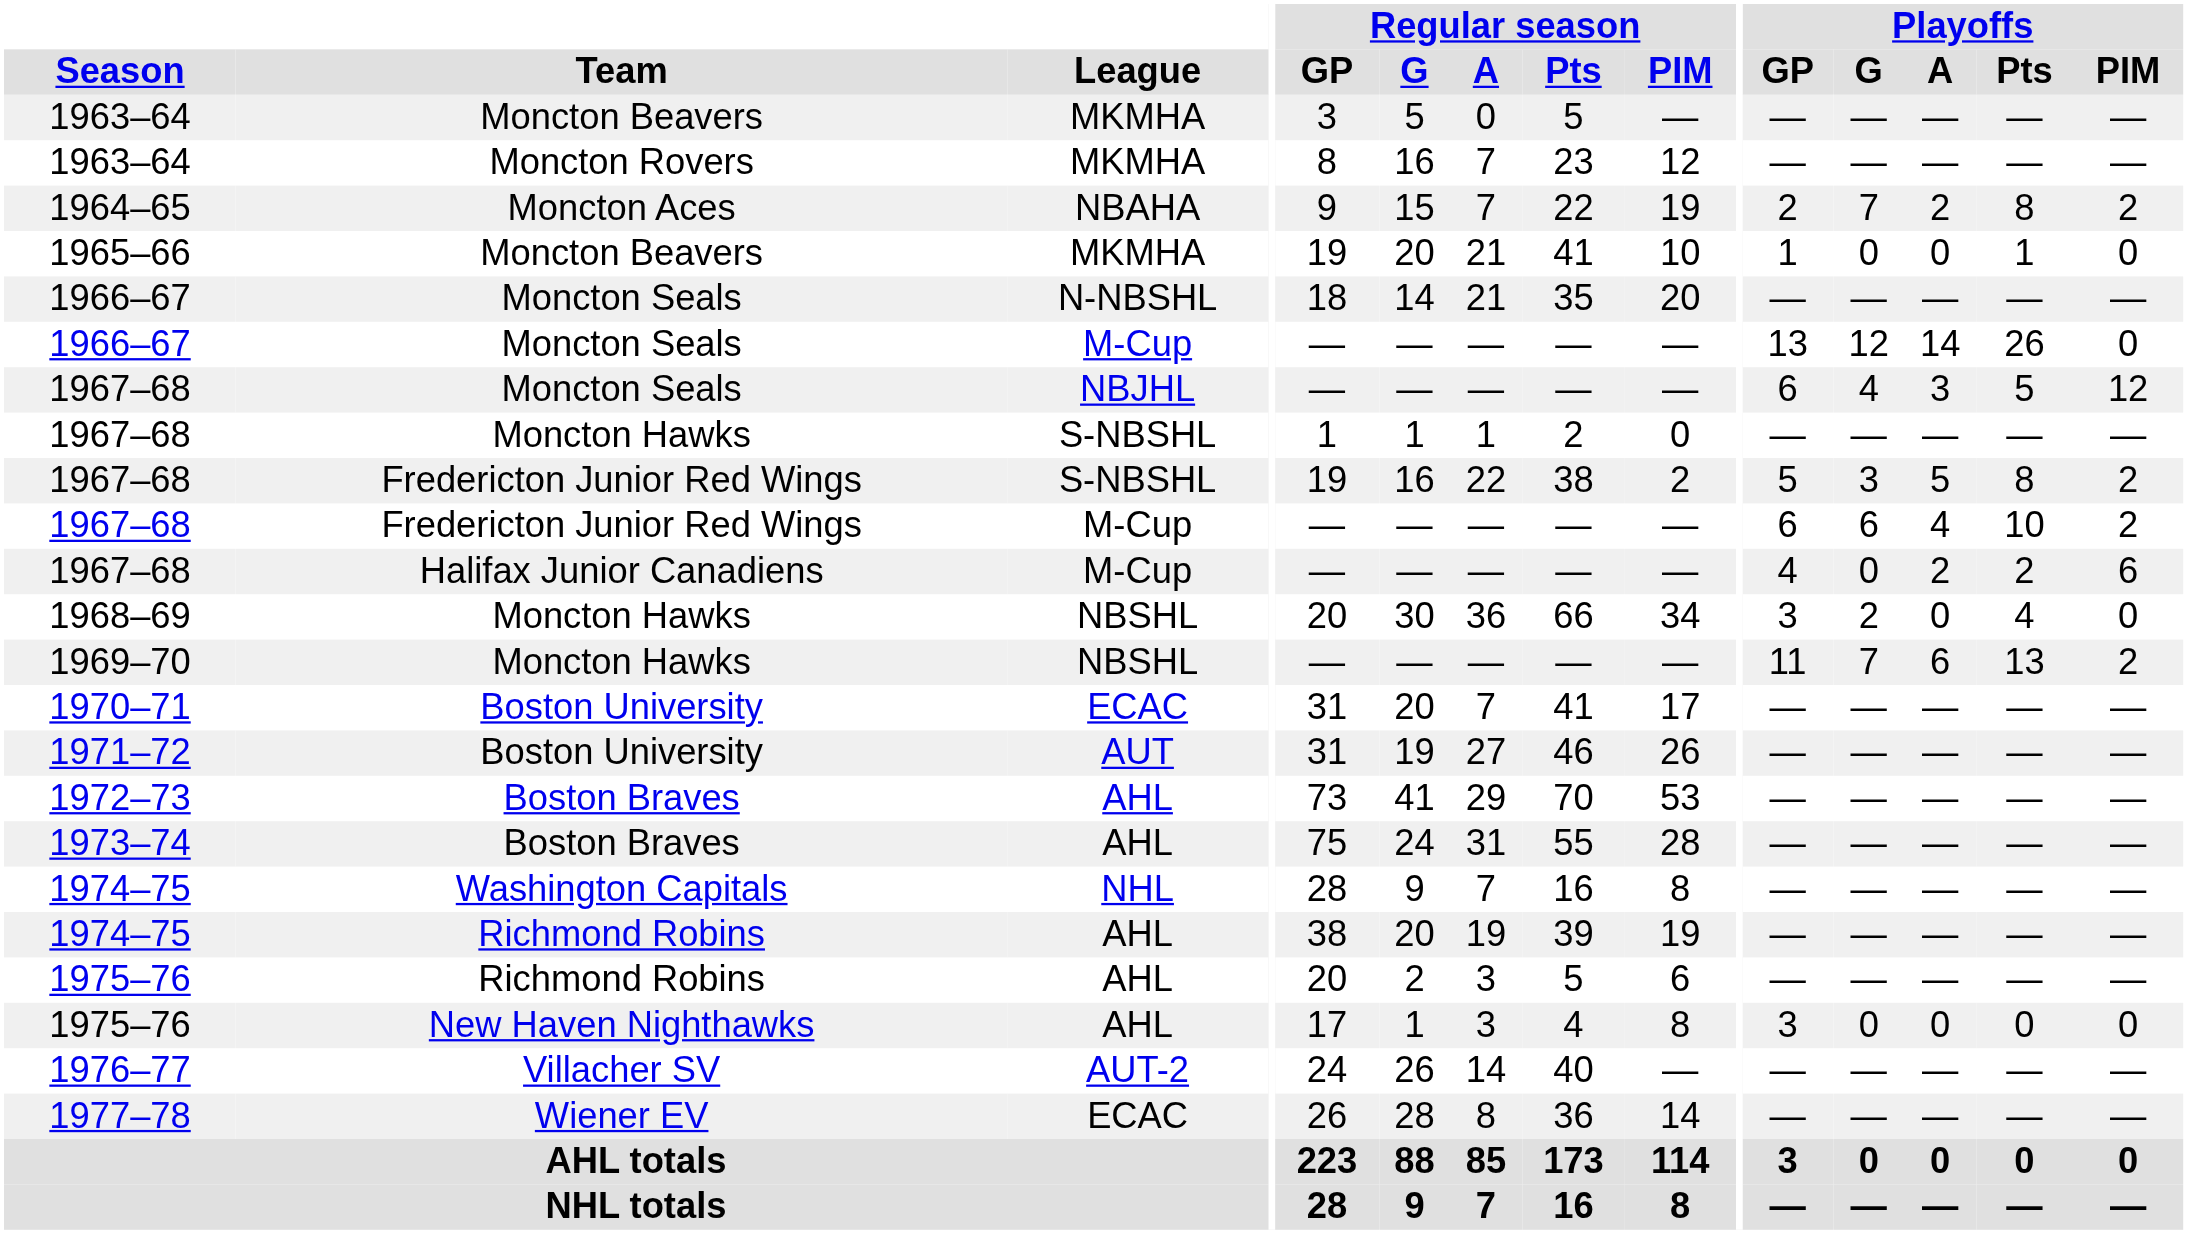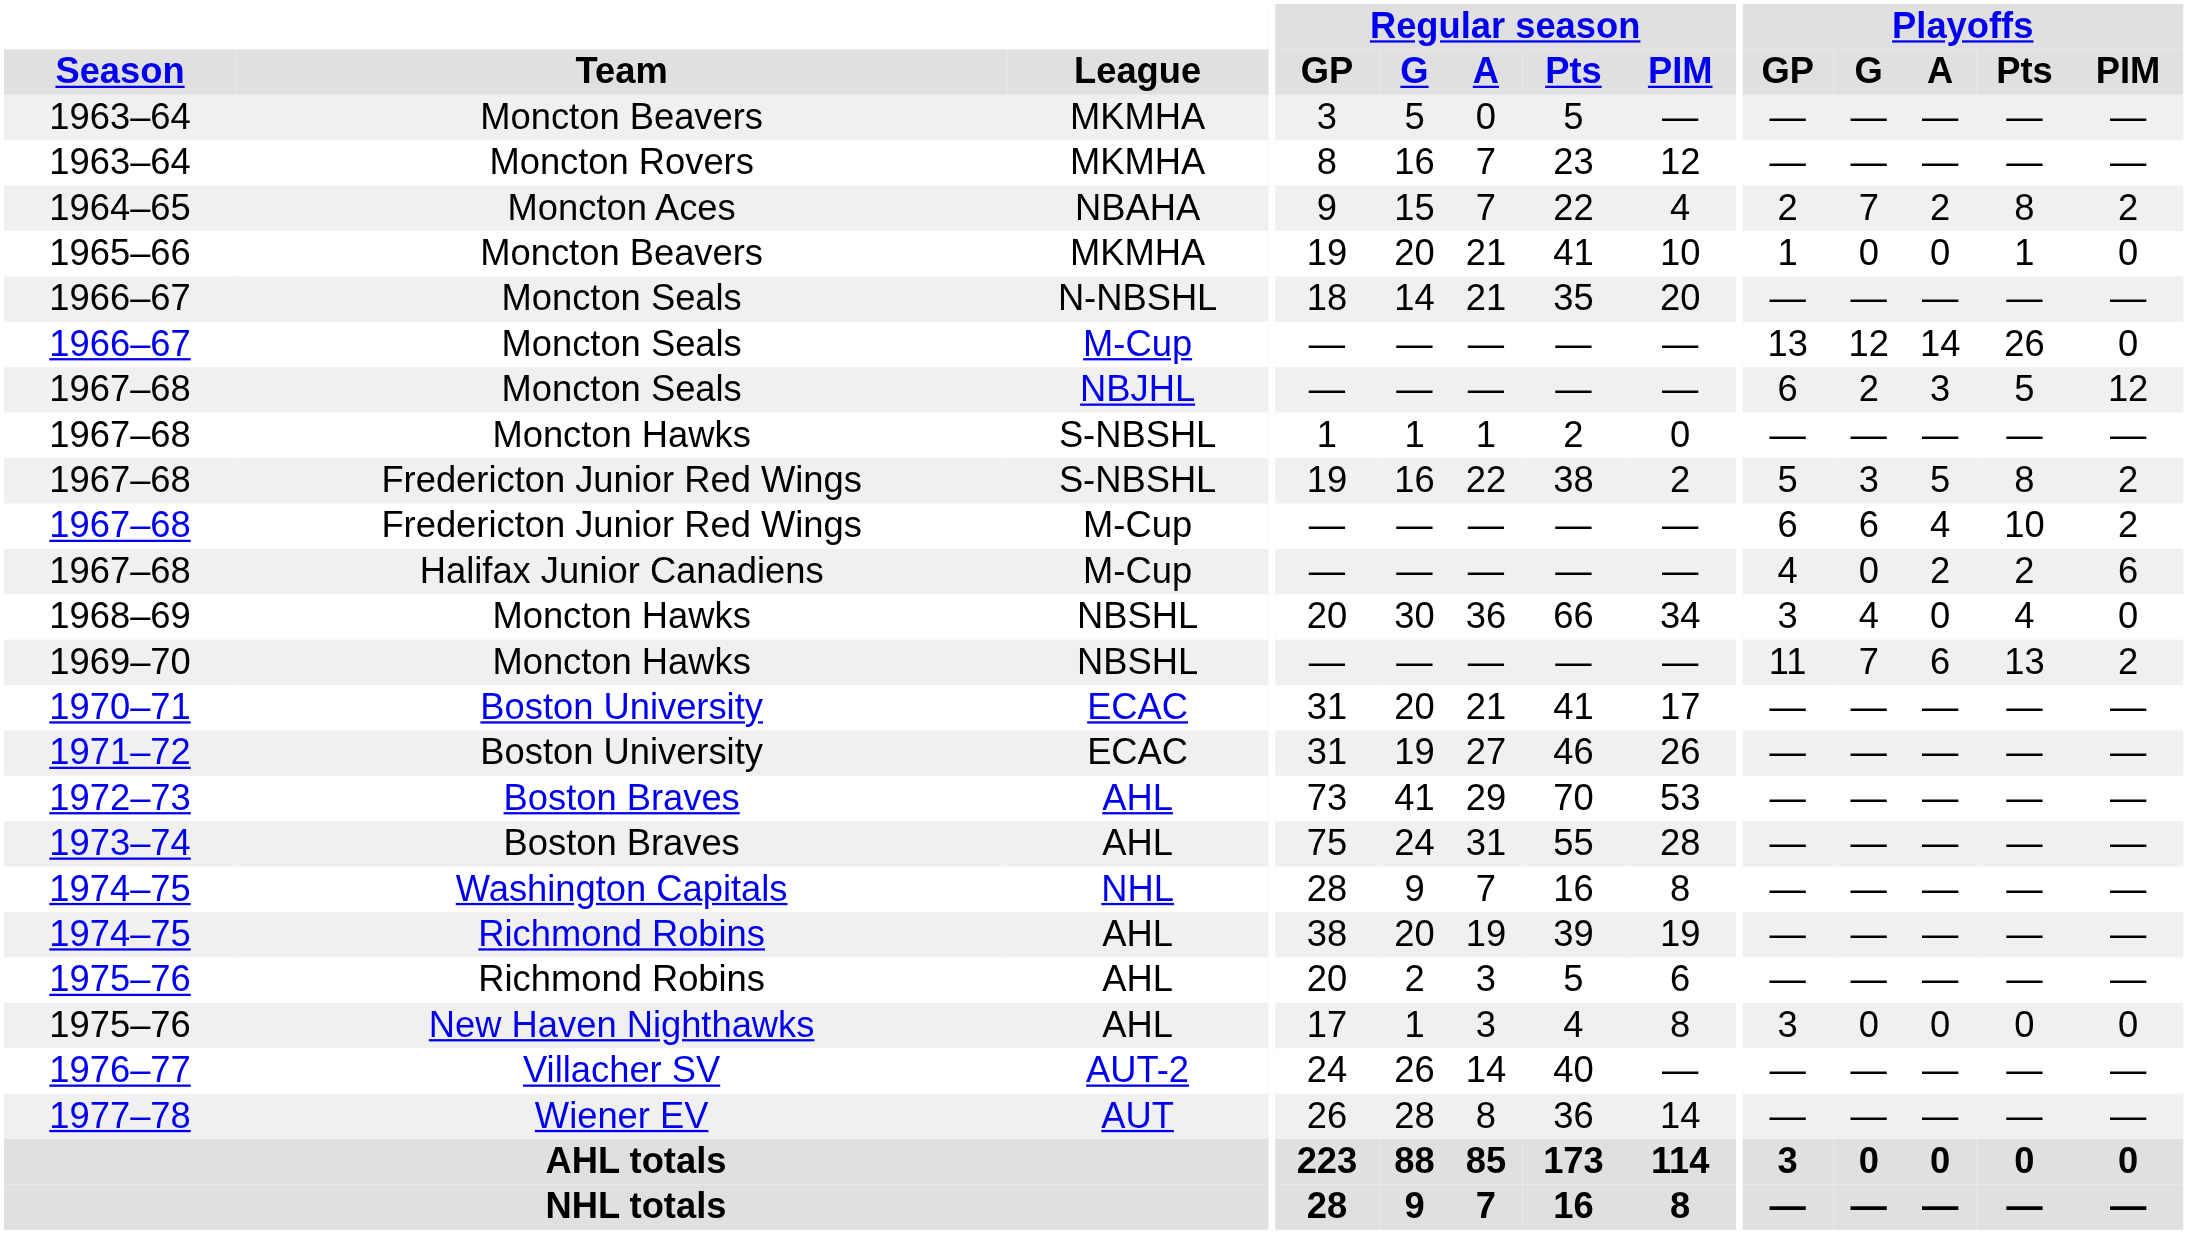1964–65 | Regular season / PIM: 19 -> 4
1967–68 / Moncton Seals | Playoffs / G: 4 -> 2
1968–69 | Playoffs / G: 2 -> 4
1970–71 | Regular season / A: 7 -> 21
1971–72 | League: AUT -> ECAC
1977–78 | League: ECAC -> AUT
